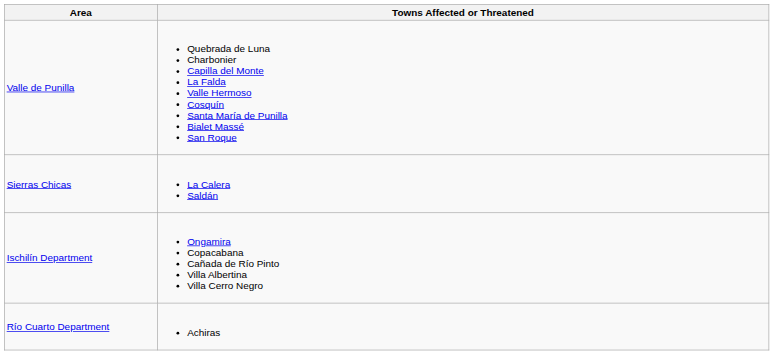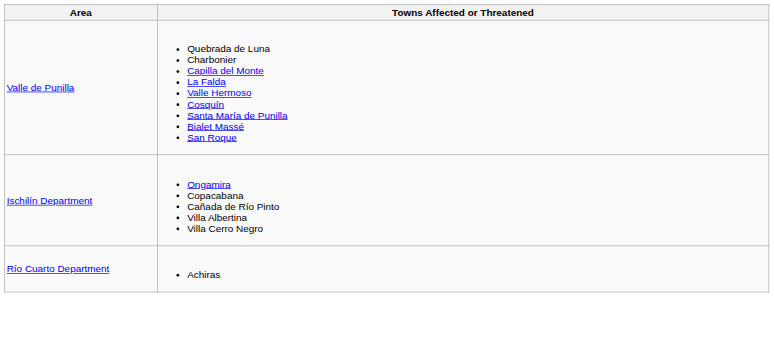- row: Sierras Chicas | La Calera Saldán
